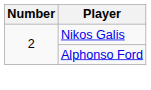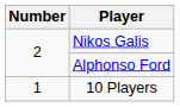+ row: 1 | 10 Players
